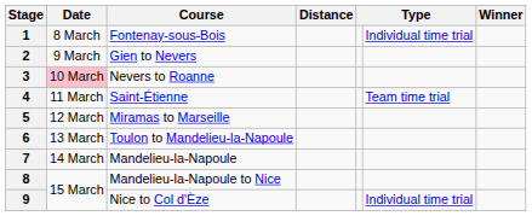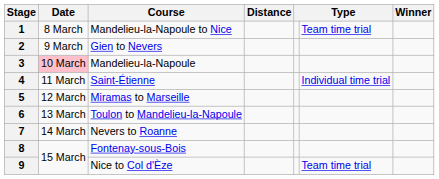1 | Course: Fontenay-sous-Bois -> Mandelieu-la-Napoule to Nice
1 | column 6: Individual time trial -> Team time trial
3 | Course: Nevers to Roanne -> Mandelieu-la-Napoule
4 | column 6: Team time trial -> Individual time trial
7 | Course: Mandelieu-la-Napoule -> Nevers to Roanne
8 | Course: Mandelieu-la-Napoule to Nice -> Fontenay-sous-Bois
9 | column 6: Individual time trial -> Team time trial
